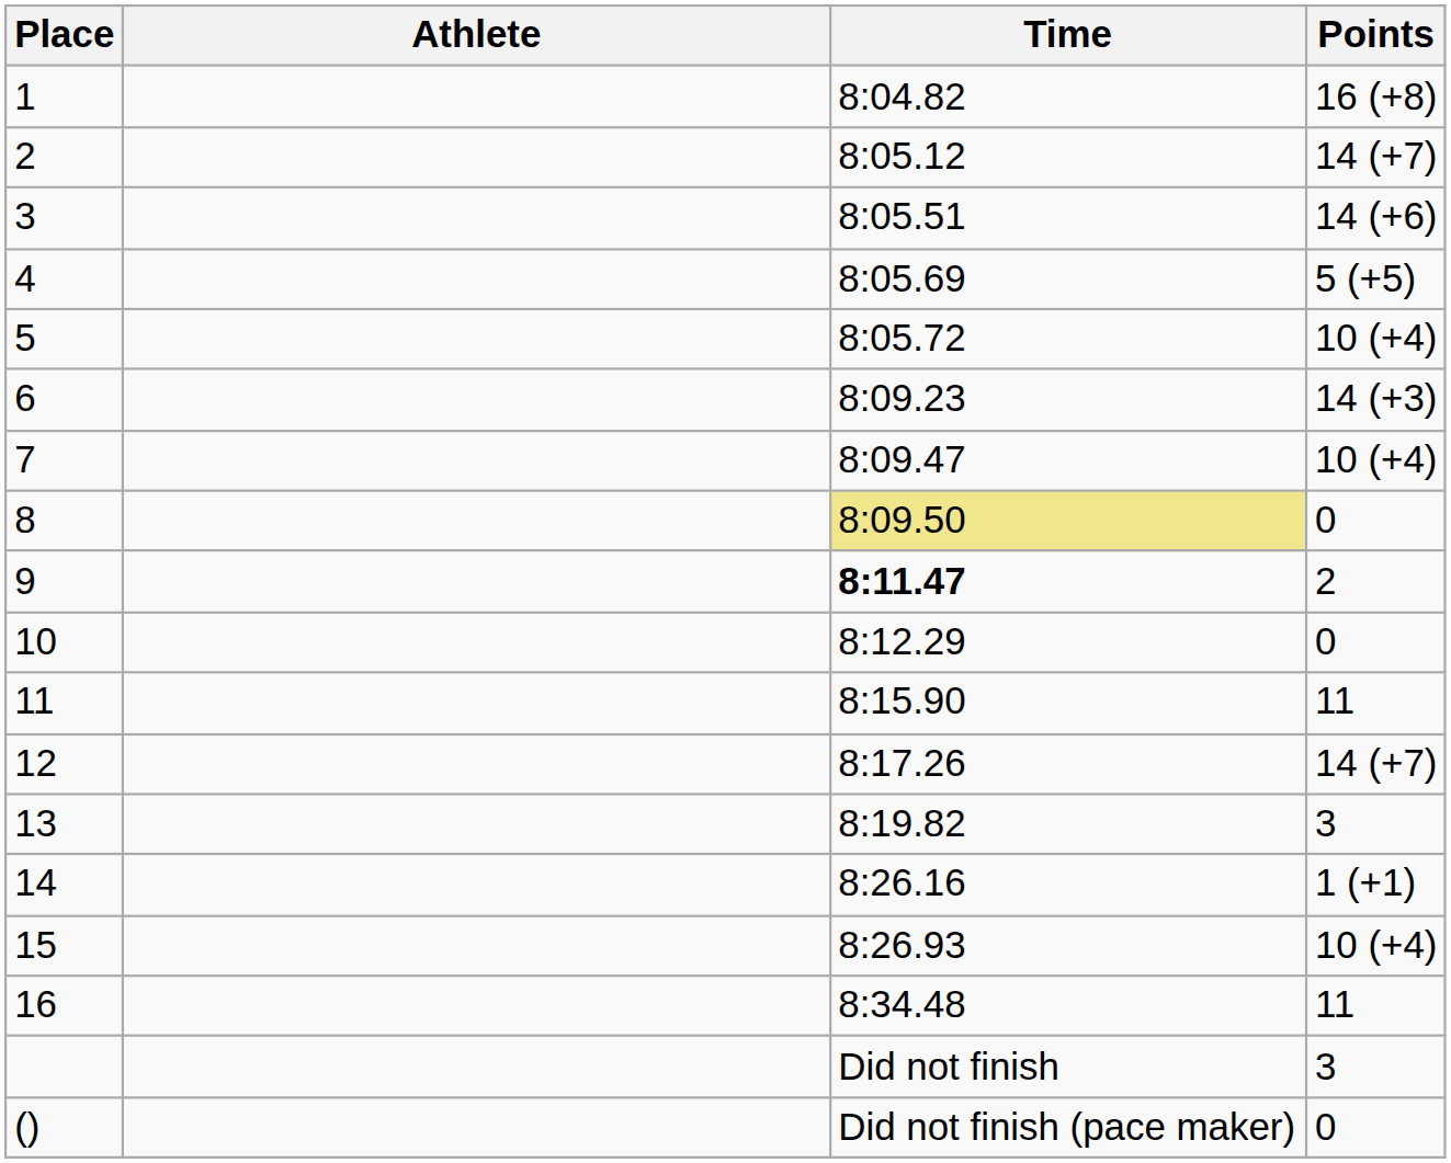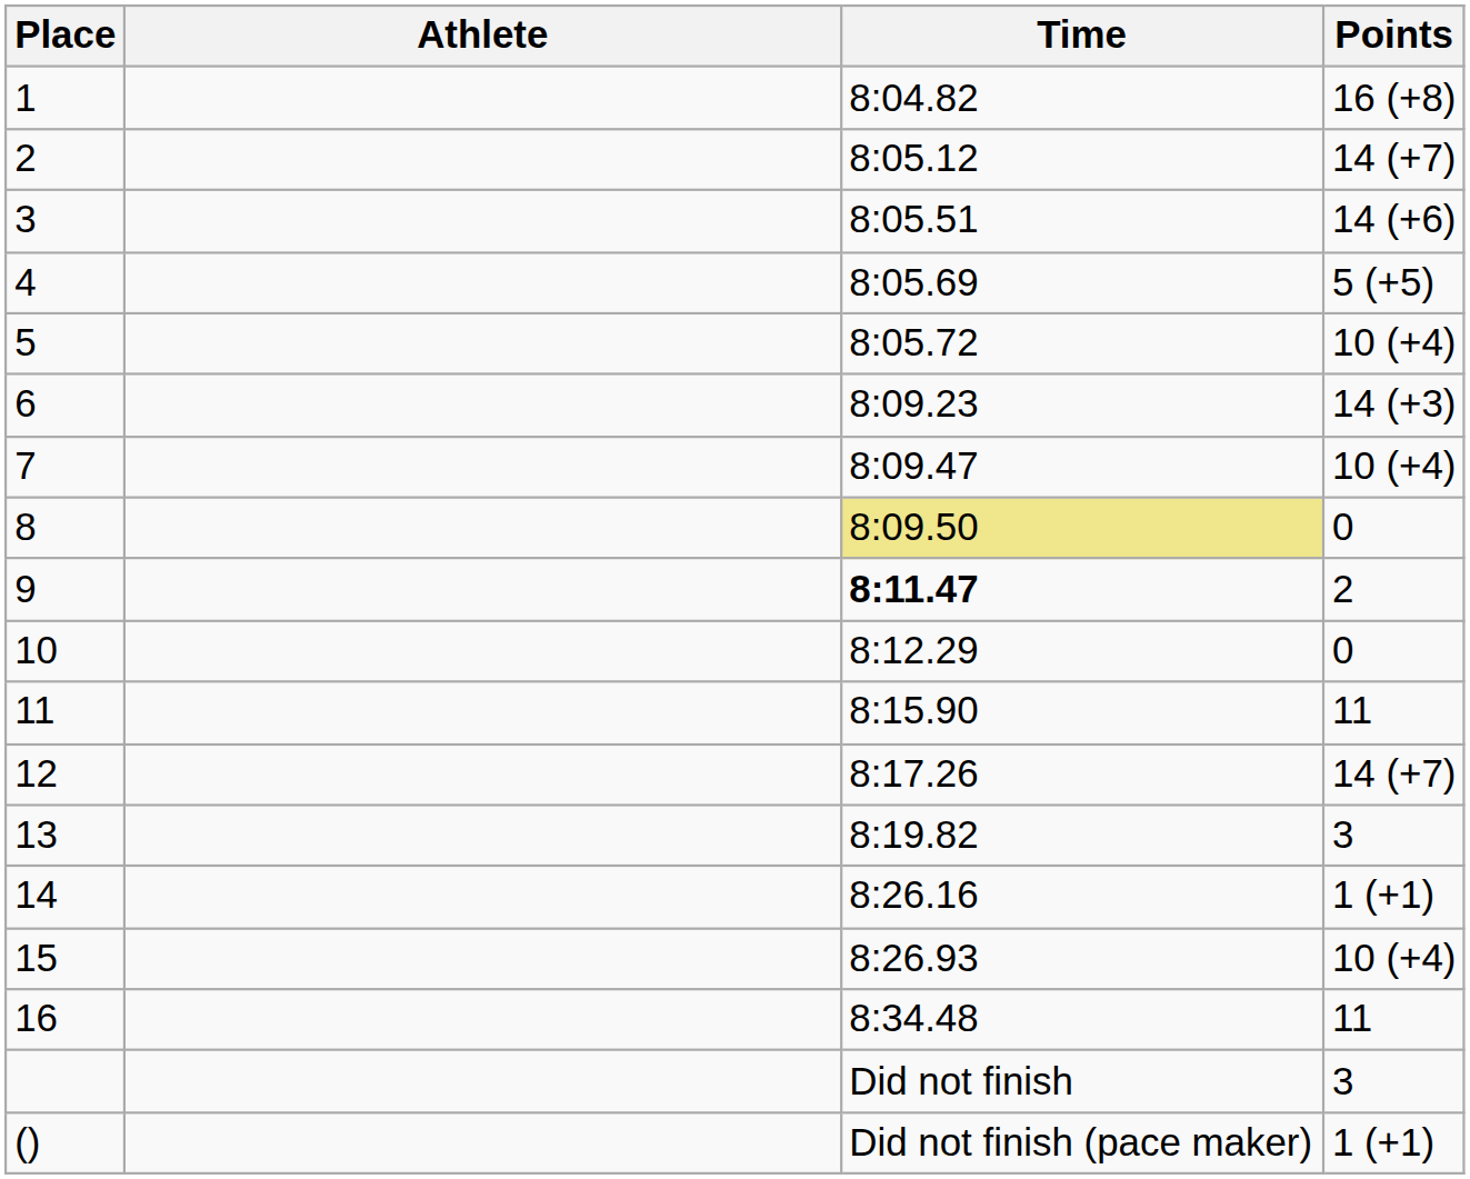() | Points: 0 -> 1 (+1)
